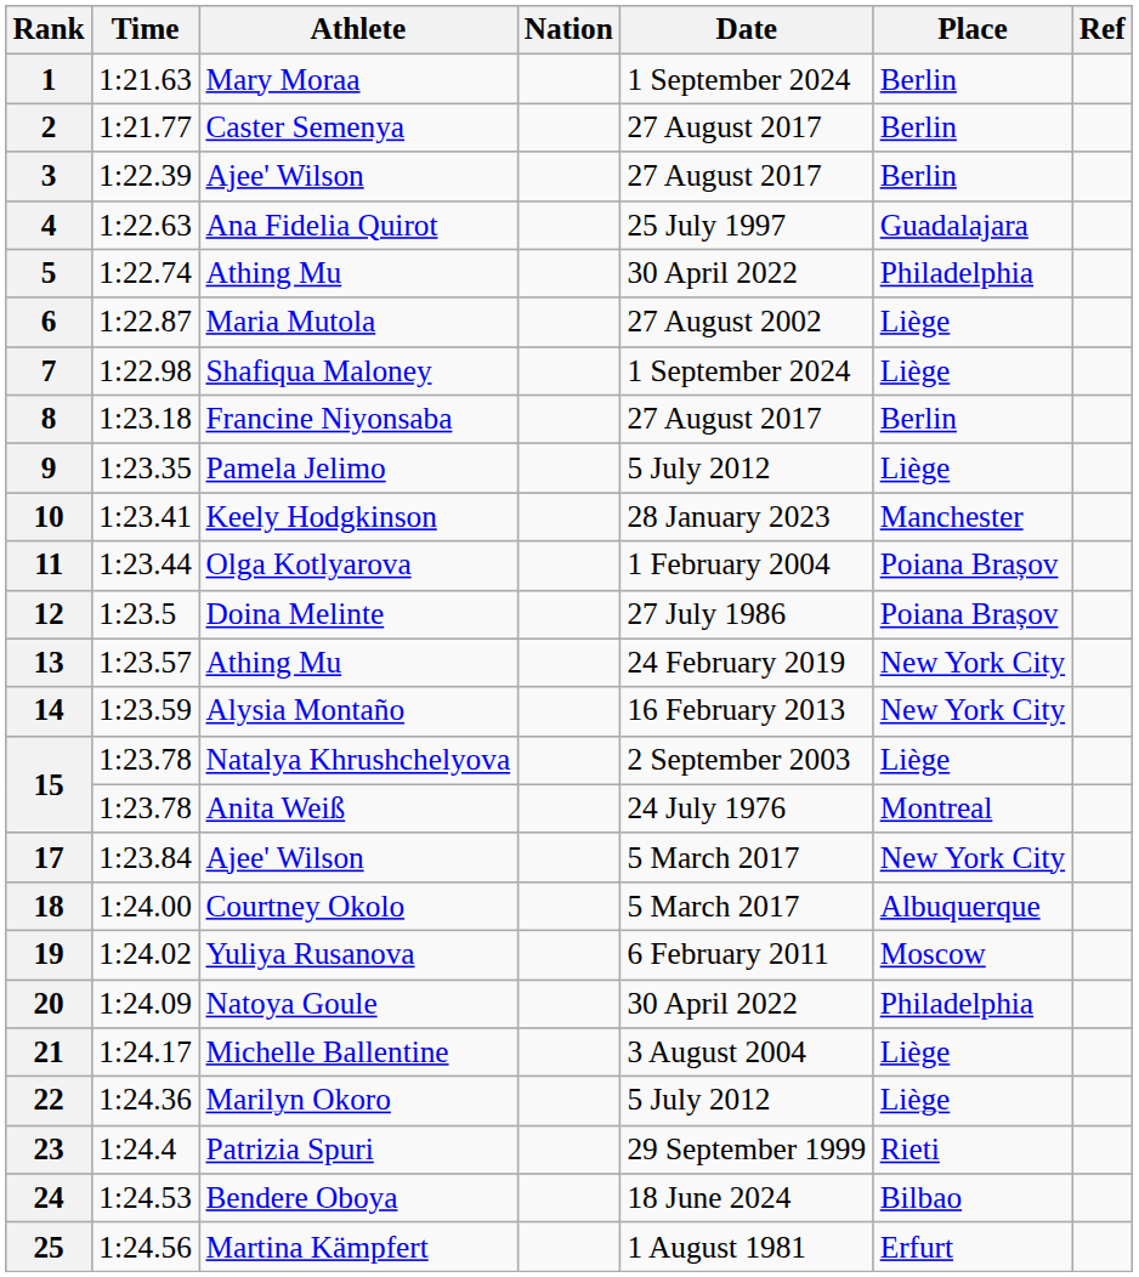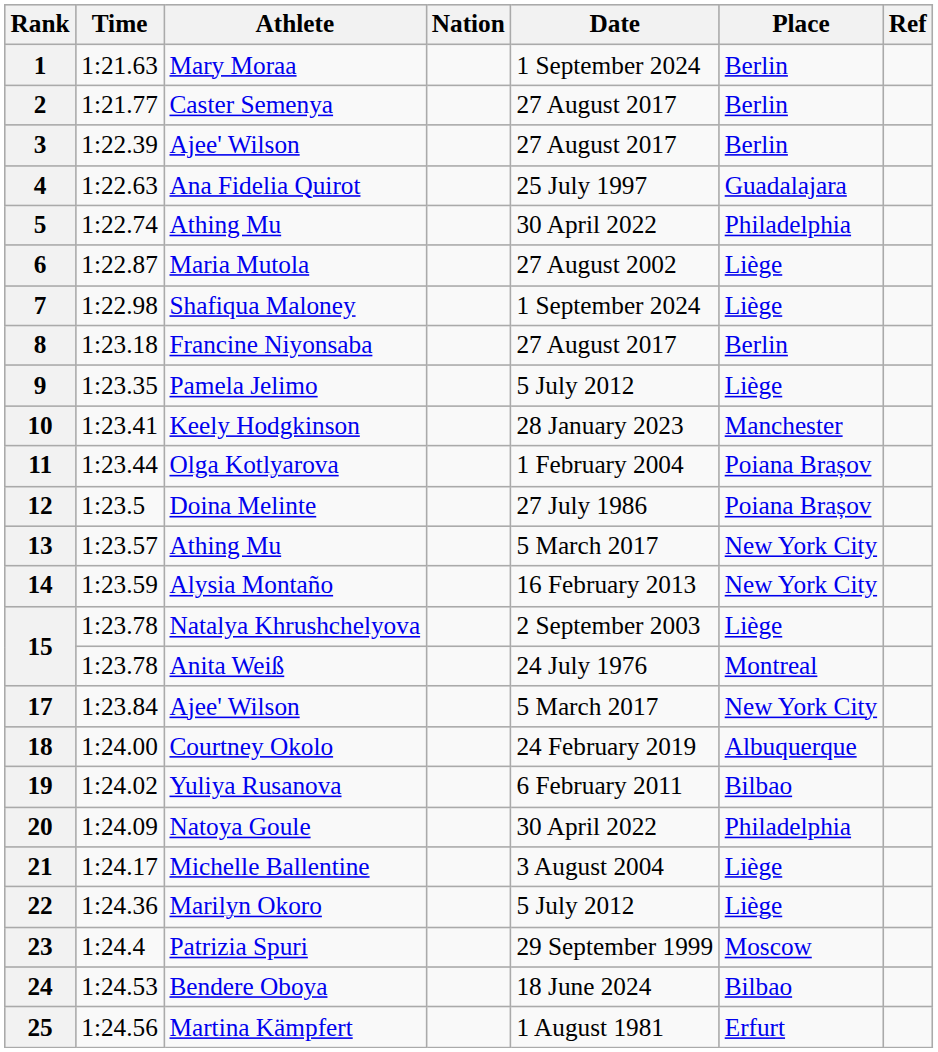13 | Date: 24 February 2019 -> 5 March 2017
18 | Date: 5 March 2017 -> 24 February 2019
19 | Place: Moscow -> Bilbao
23 | Place: Rieti -> Moscow
